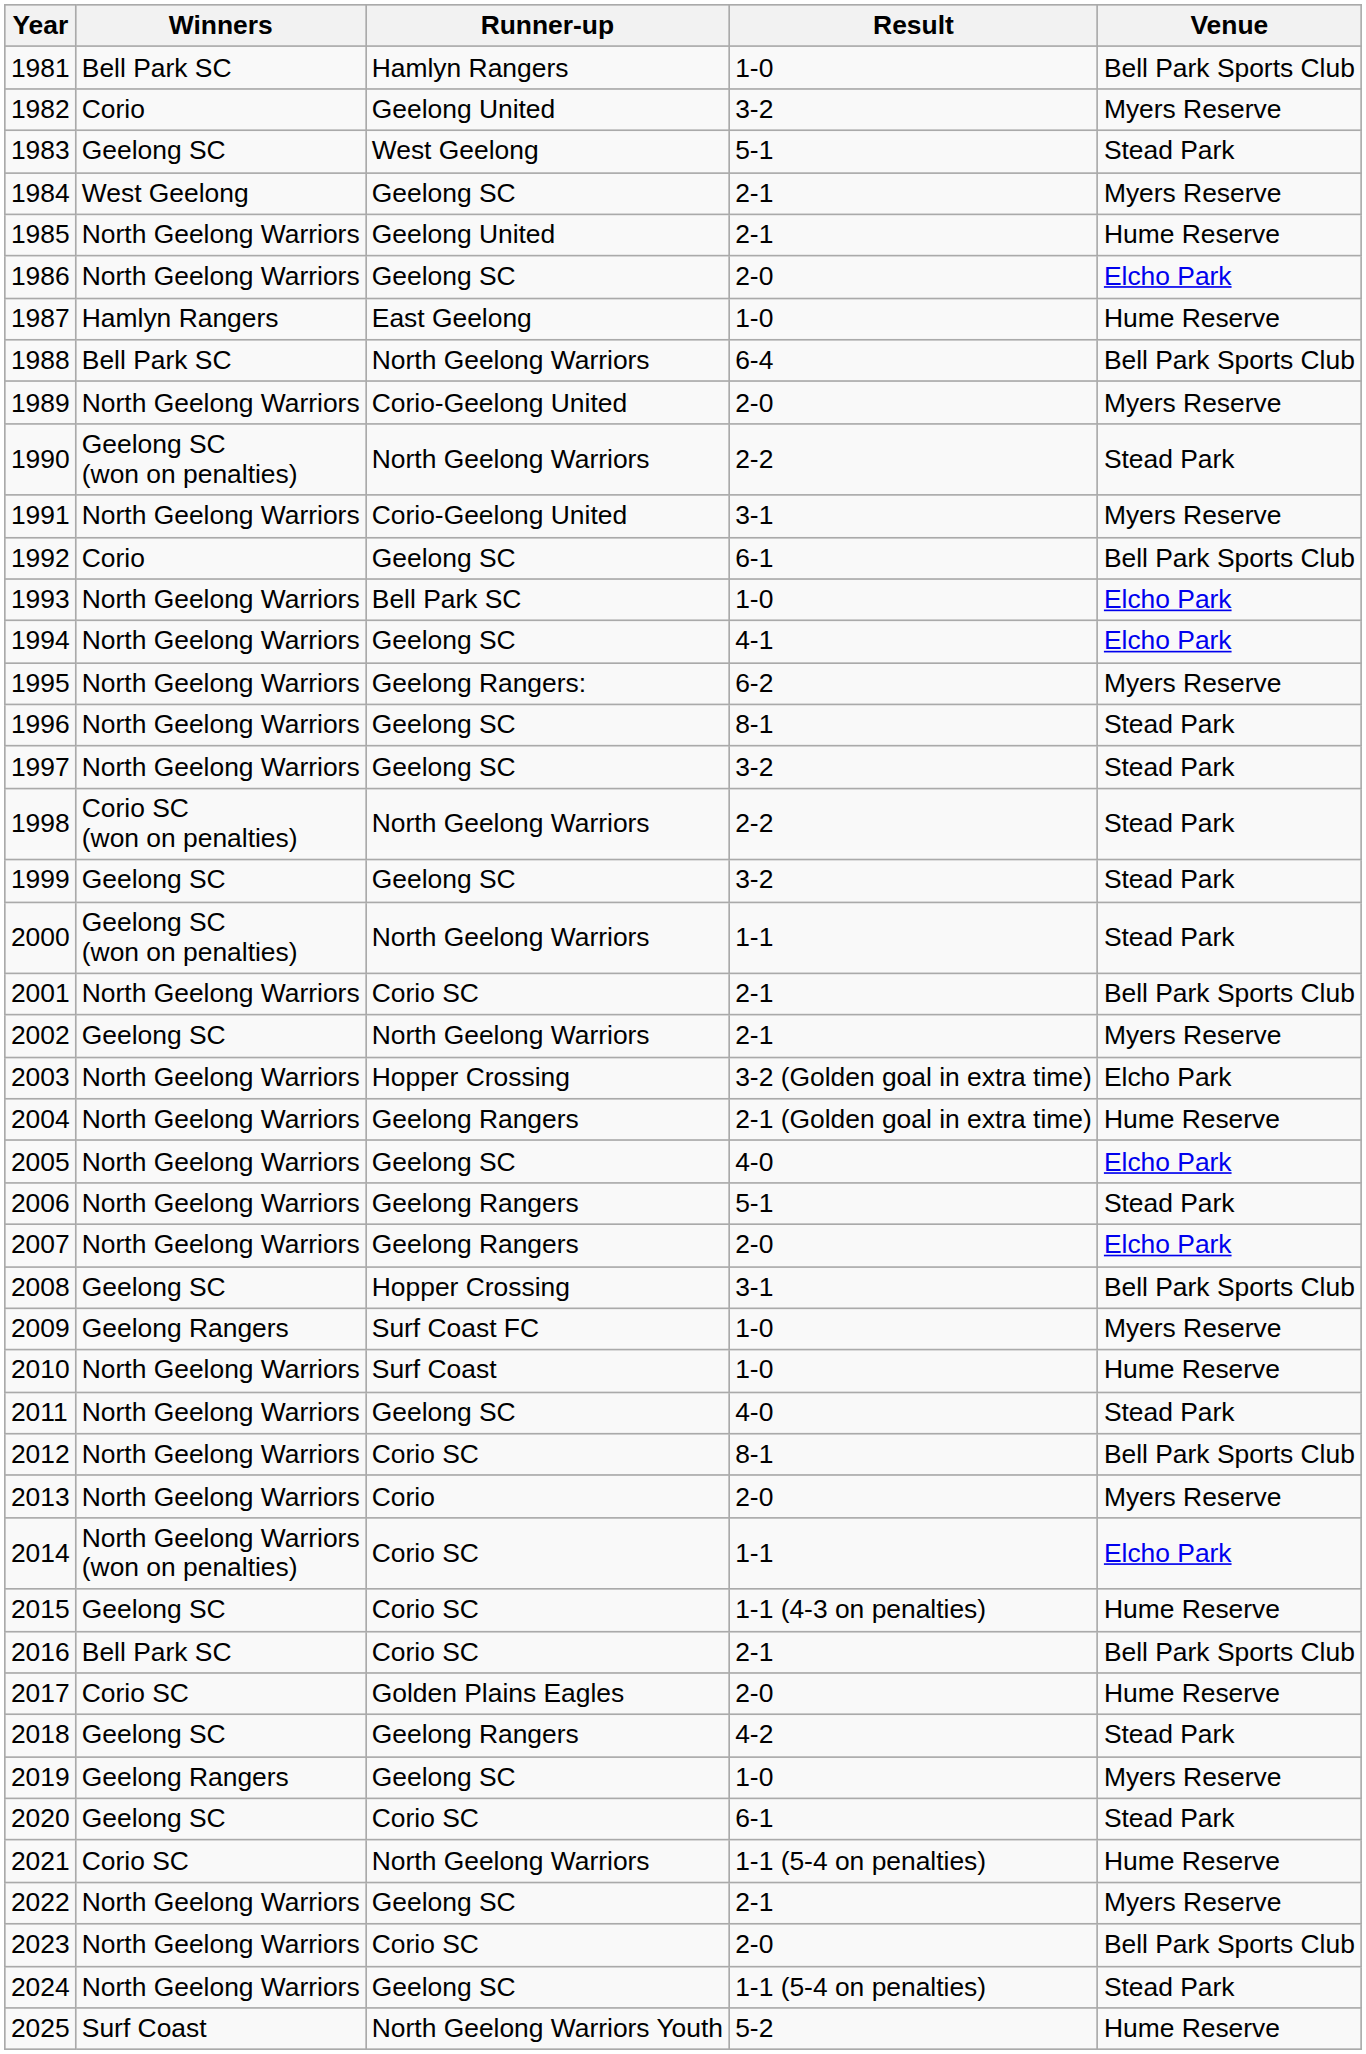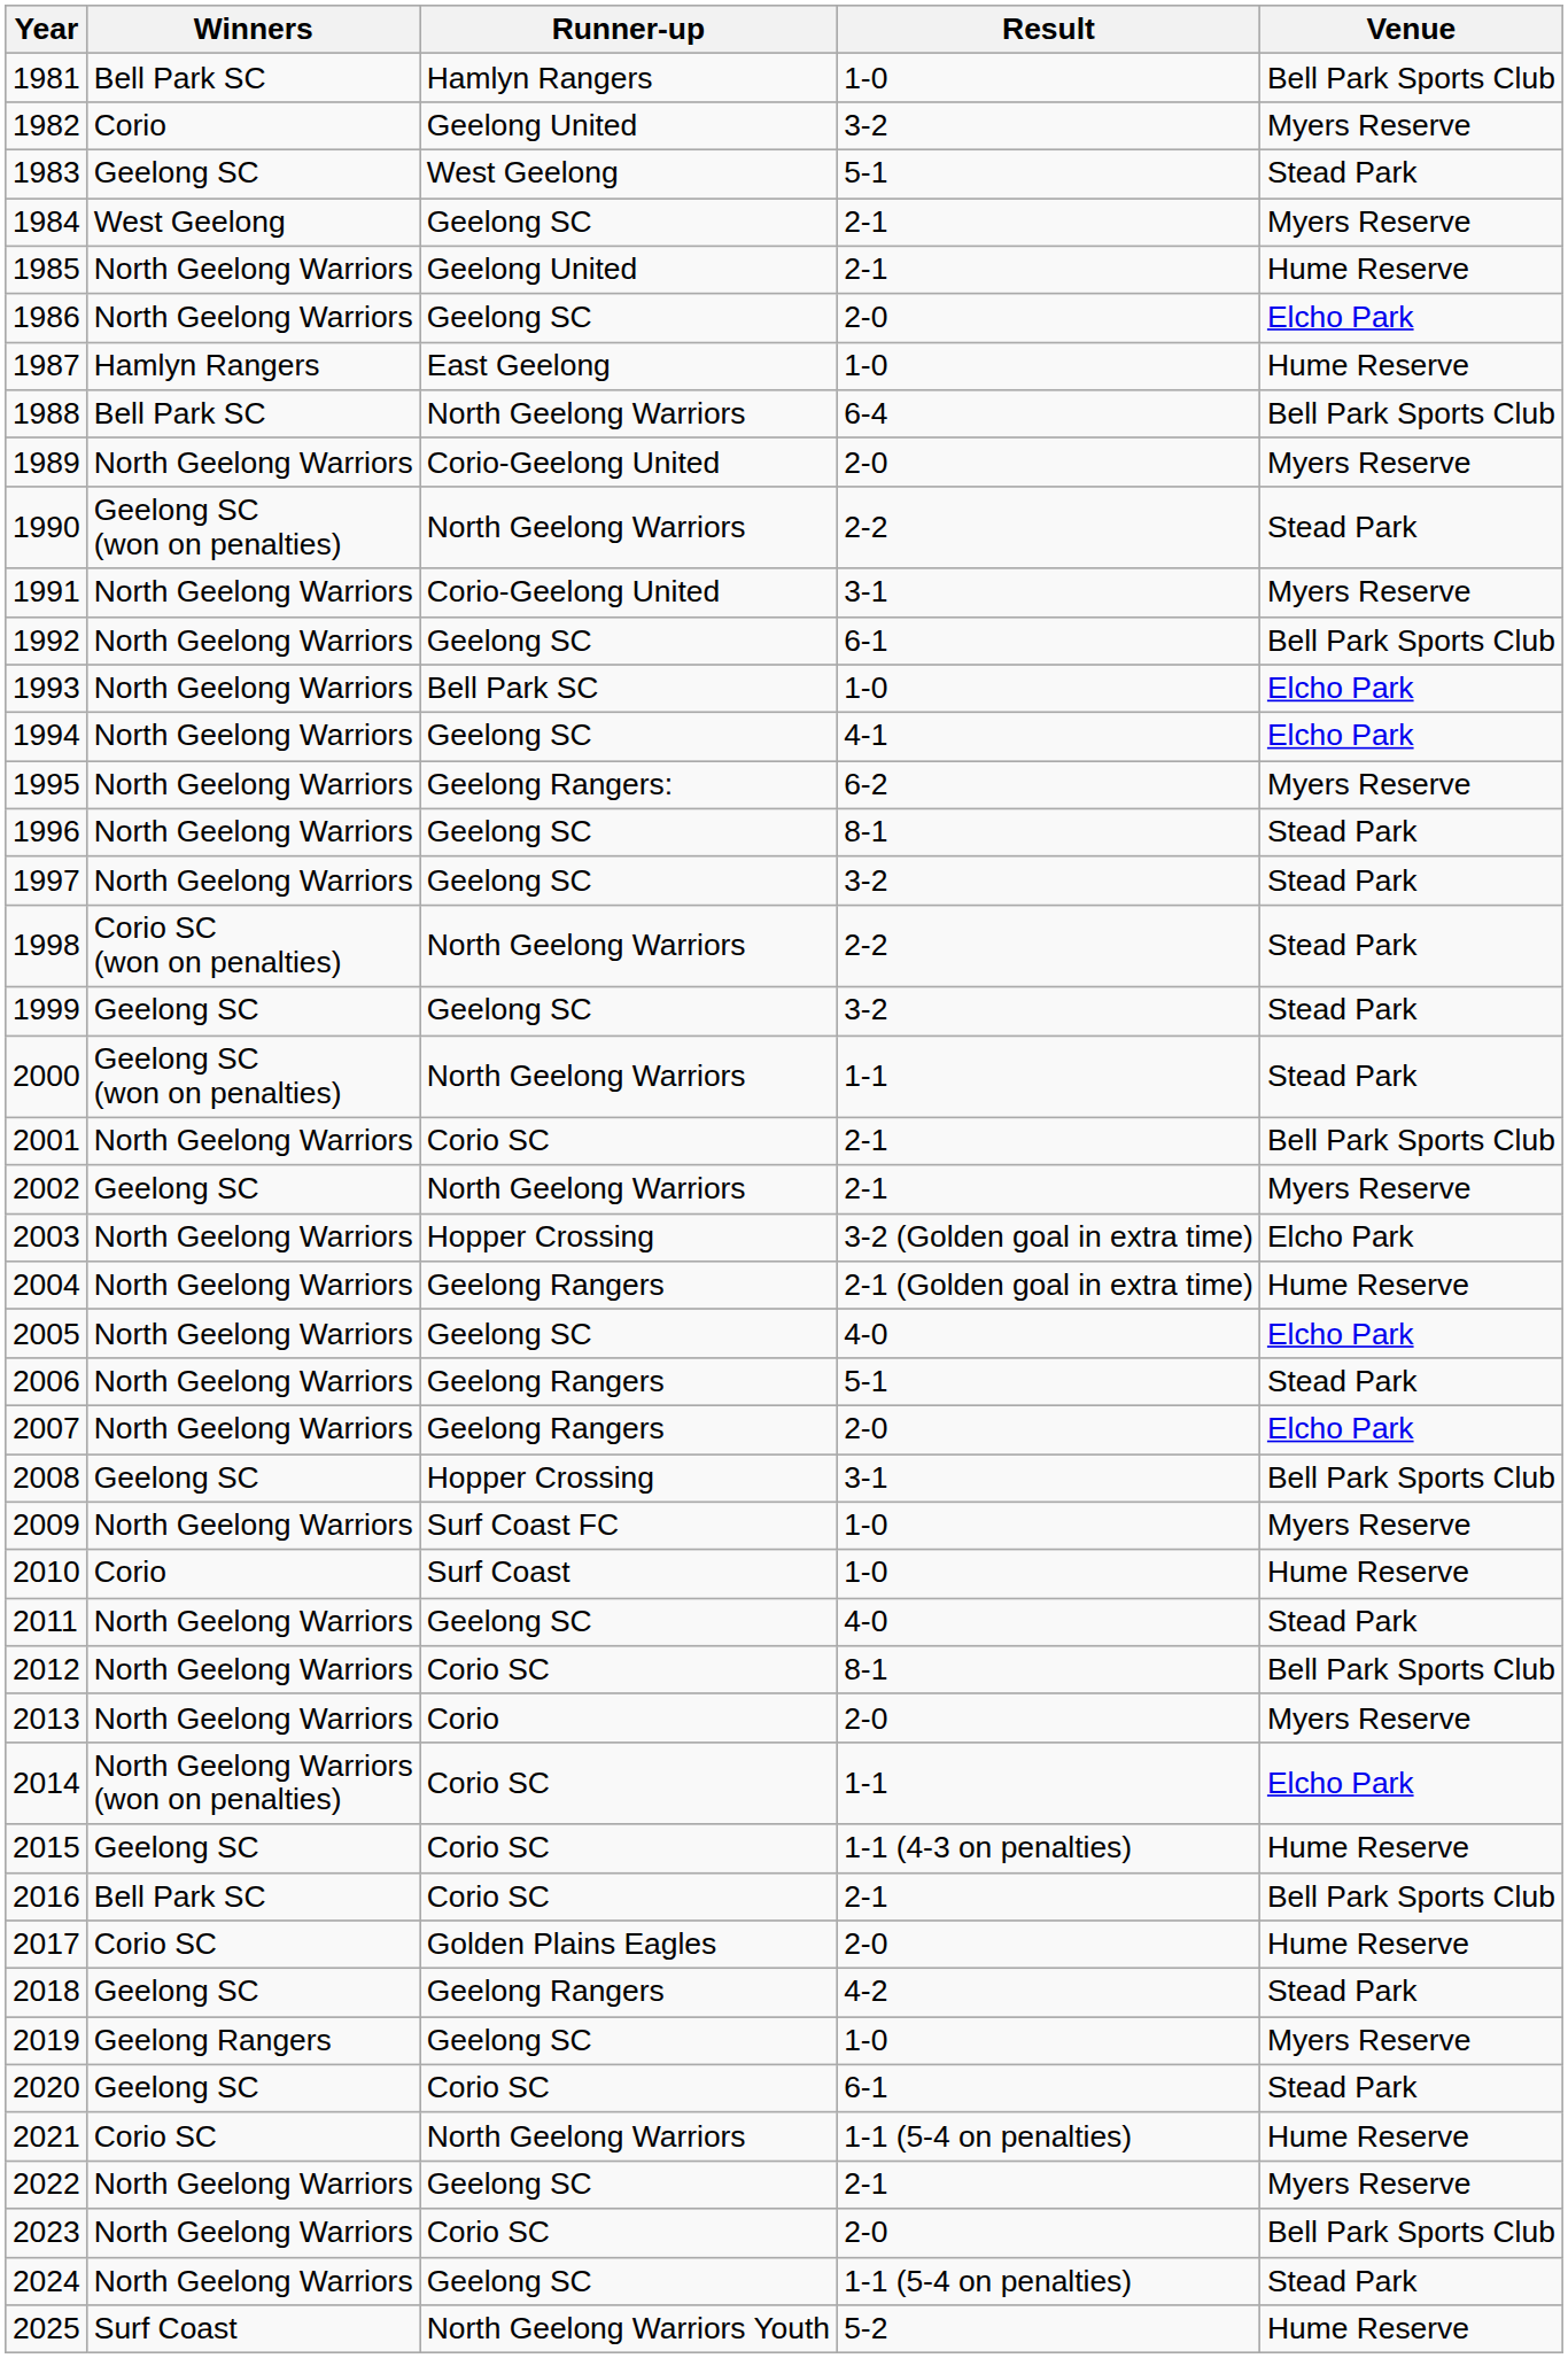1992 | Winners: Corio -> North Geelong Warriors
2009 | Winners: Geelong Rangers -> North Geelong Warriors
2010 | Winners: North Geelong Warriors -> Corio
